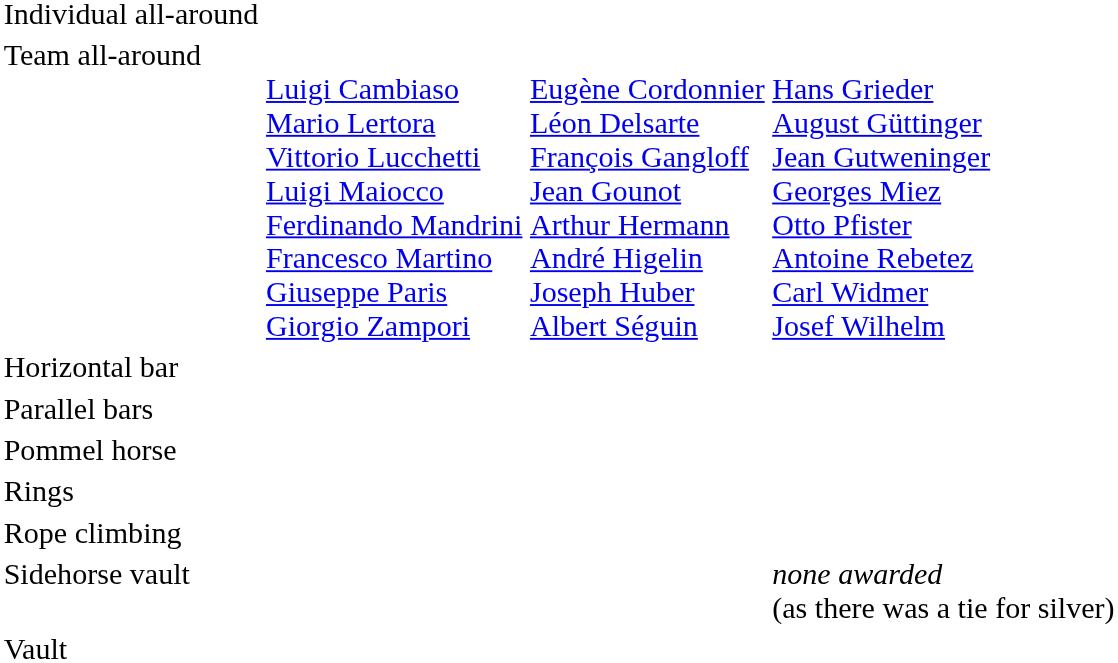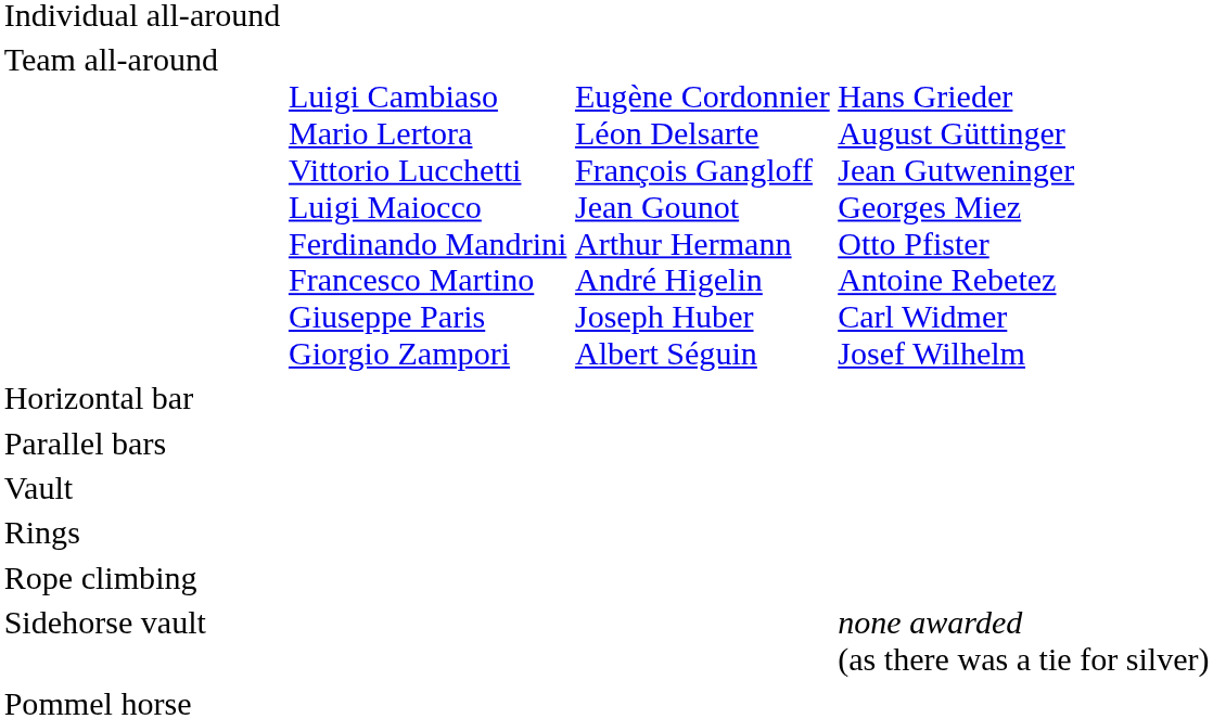rows swapped: Pommel horse <-> Vault
